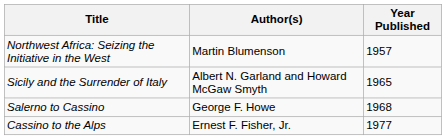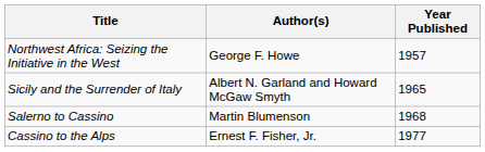Northwest Africa: Seizing the Initiative in the West | Author(s): Martin Blumenson -> George F. Howe
Salerno to Cassino | Author(s): George F. Howe -> Martin Blumenson
